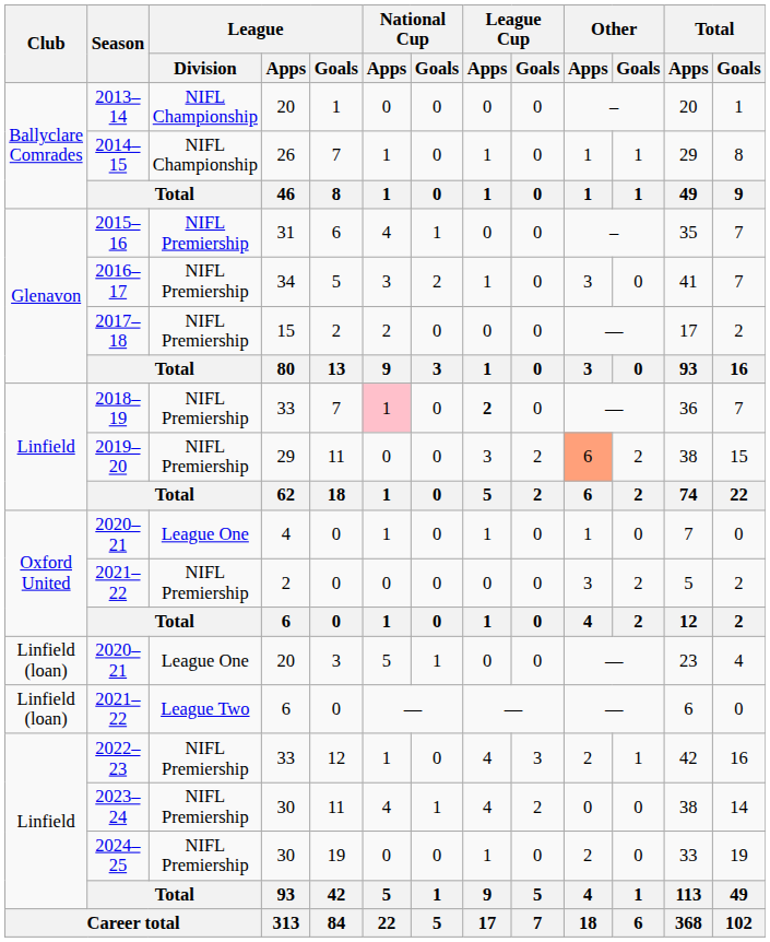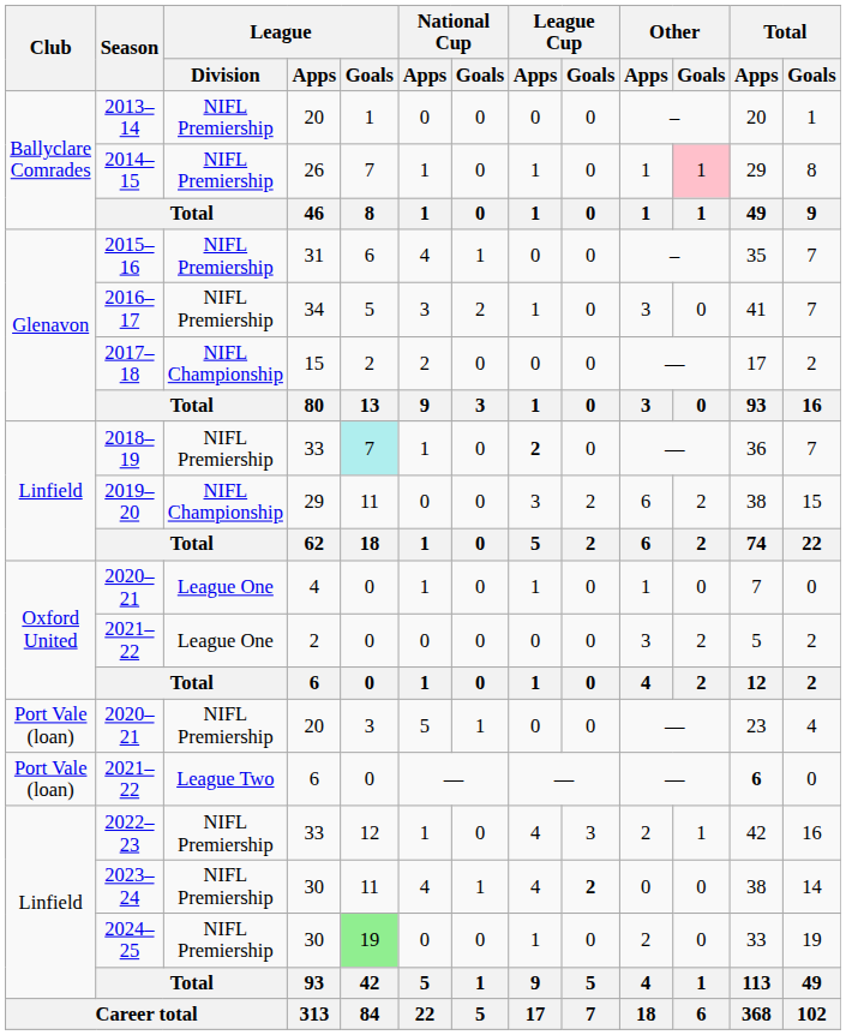2013–14 | League / Division: NIFL Championship -> NIFL Premiership
2014–15 | League / Division: NIFL Championship -> NIFL Premiership
2014–15 | Other / Goals: no background -> pink background
2017–18 | League / Division: NIFL Premiership -> NIFL Championship
2018–19 | League / Goals: no background -> paleturquoise background
2018–19 | National Cup / Apps: pink background -> no background
2019–20 | League / Division: NIFL Premiership -> NIFL Championship
2019–20 | Other / Apps: lightsalmon background -> no background
2021–22 / 2 | League / Division: NIFL Premiership -> League One
2020–21 / 20 | Club: Linfield (loan) -> Port Vale (loan)
2020–21 / 20 | League / Division: League One -> NIFL Premiership
2021–22 / 6 | Club: Linfield (loan) -> Port Vale (loan)
2021–22 / 6 | Total / Apps: normal -> bold
2023–24 | League Cup / Goals: normal -> bold
2024–25 | League / Goals: no background -> lightgreen background
